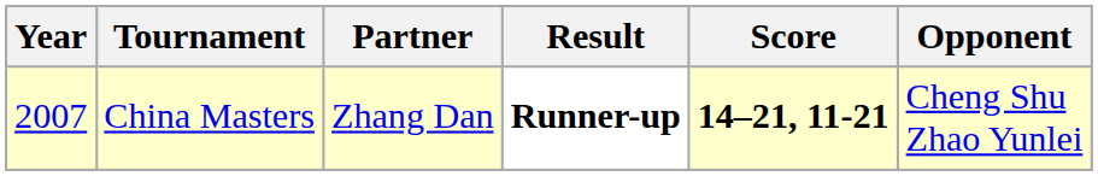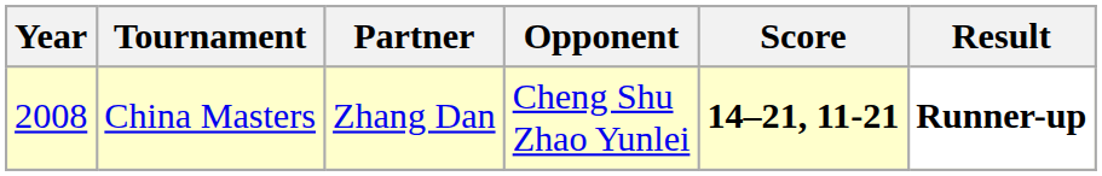columns swapped: Opponent <-> Result
China Masters | Year: 2007 -> 2008
